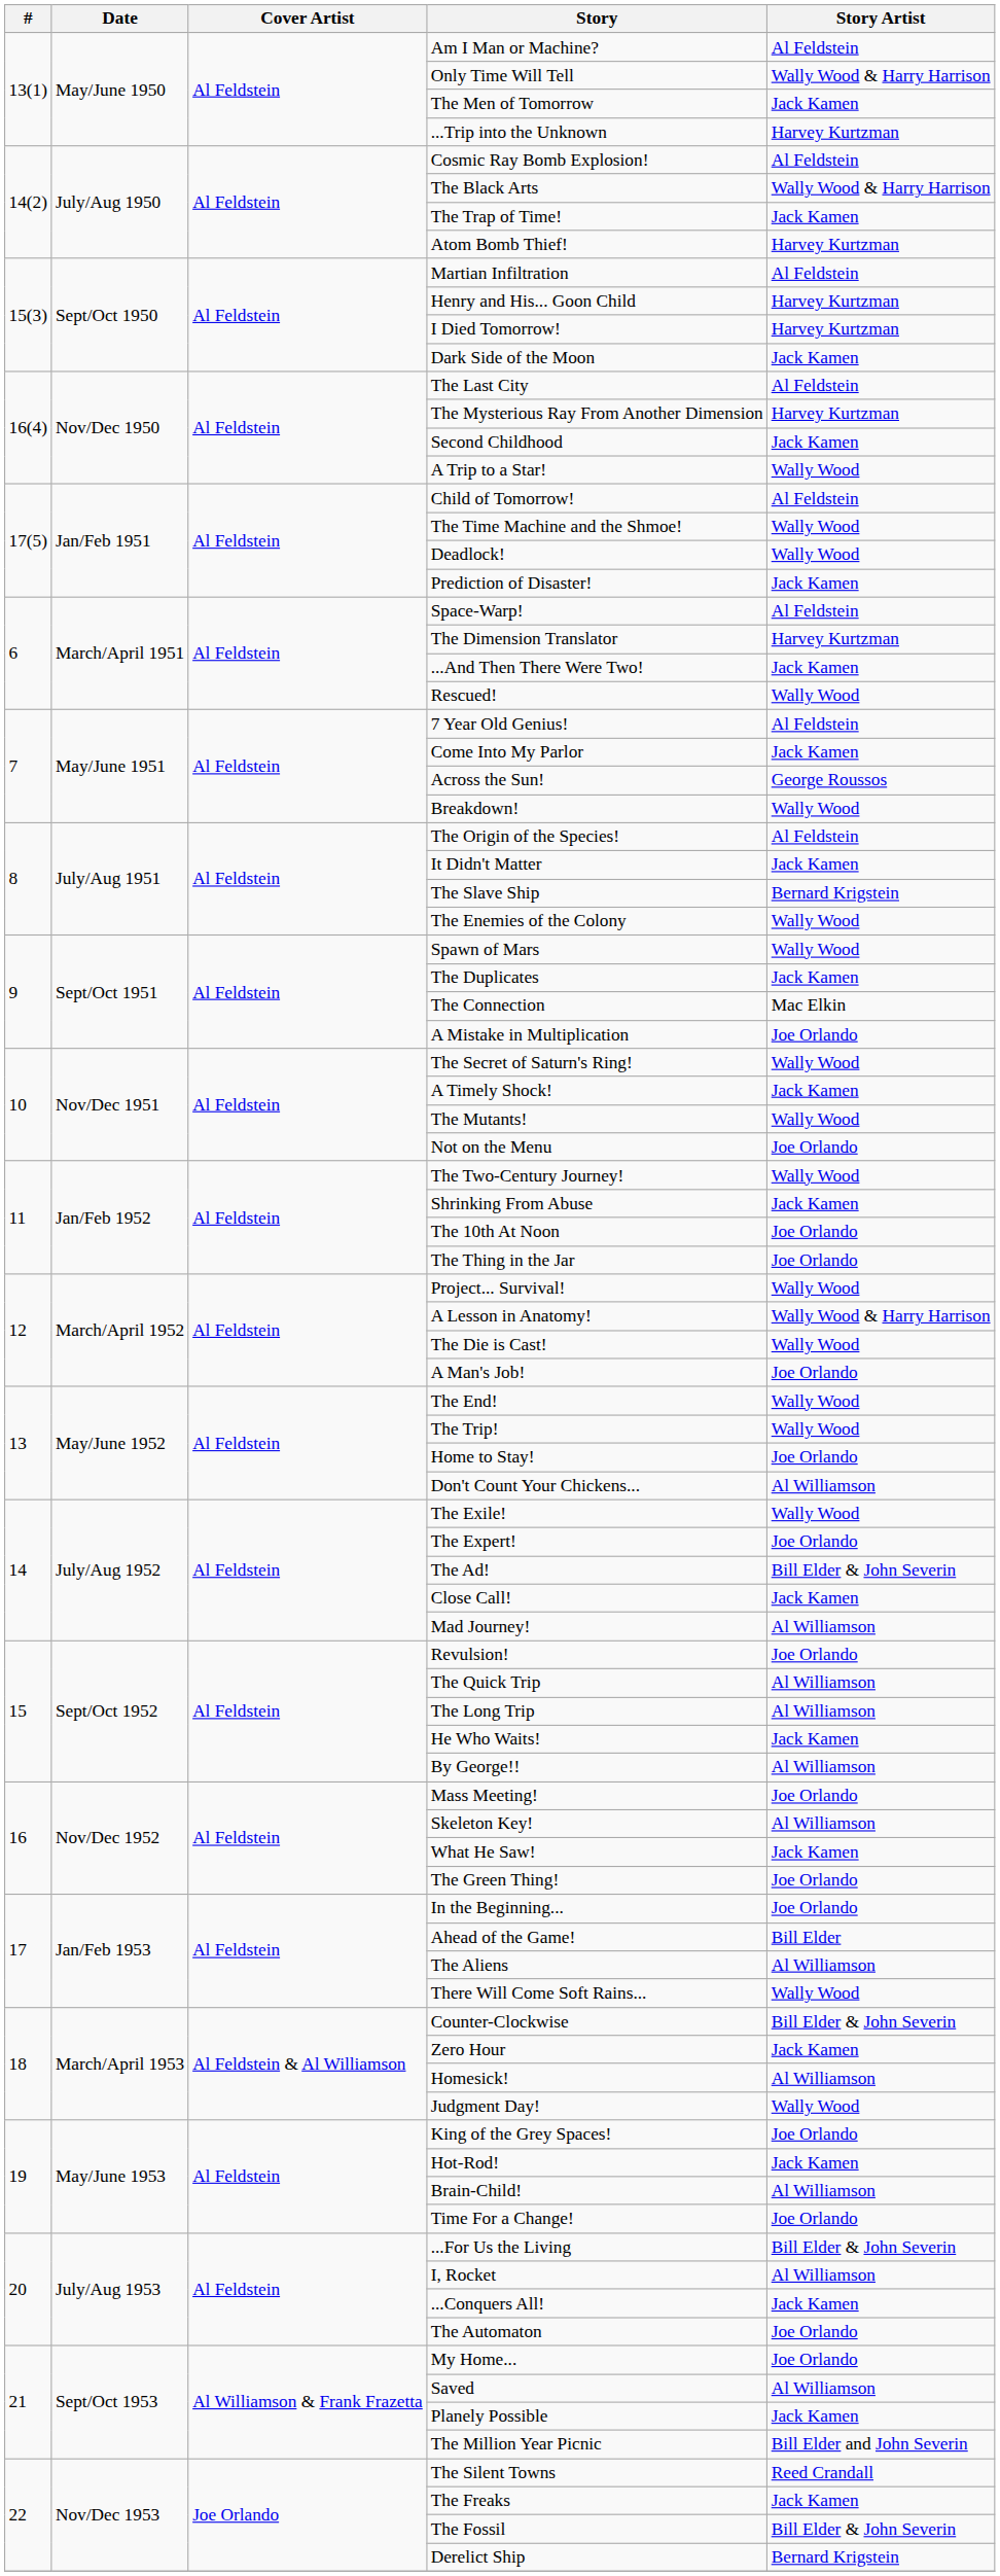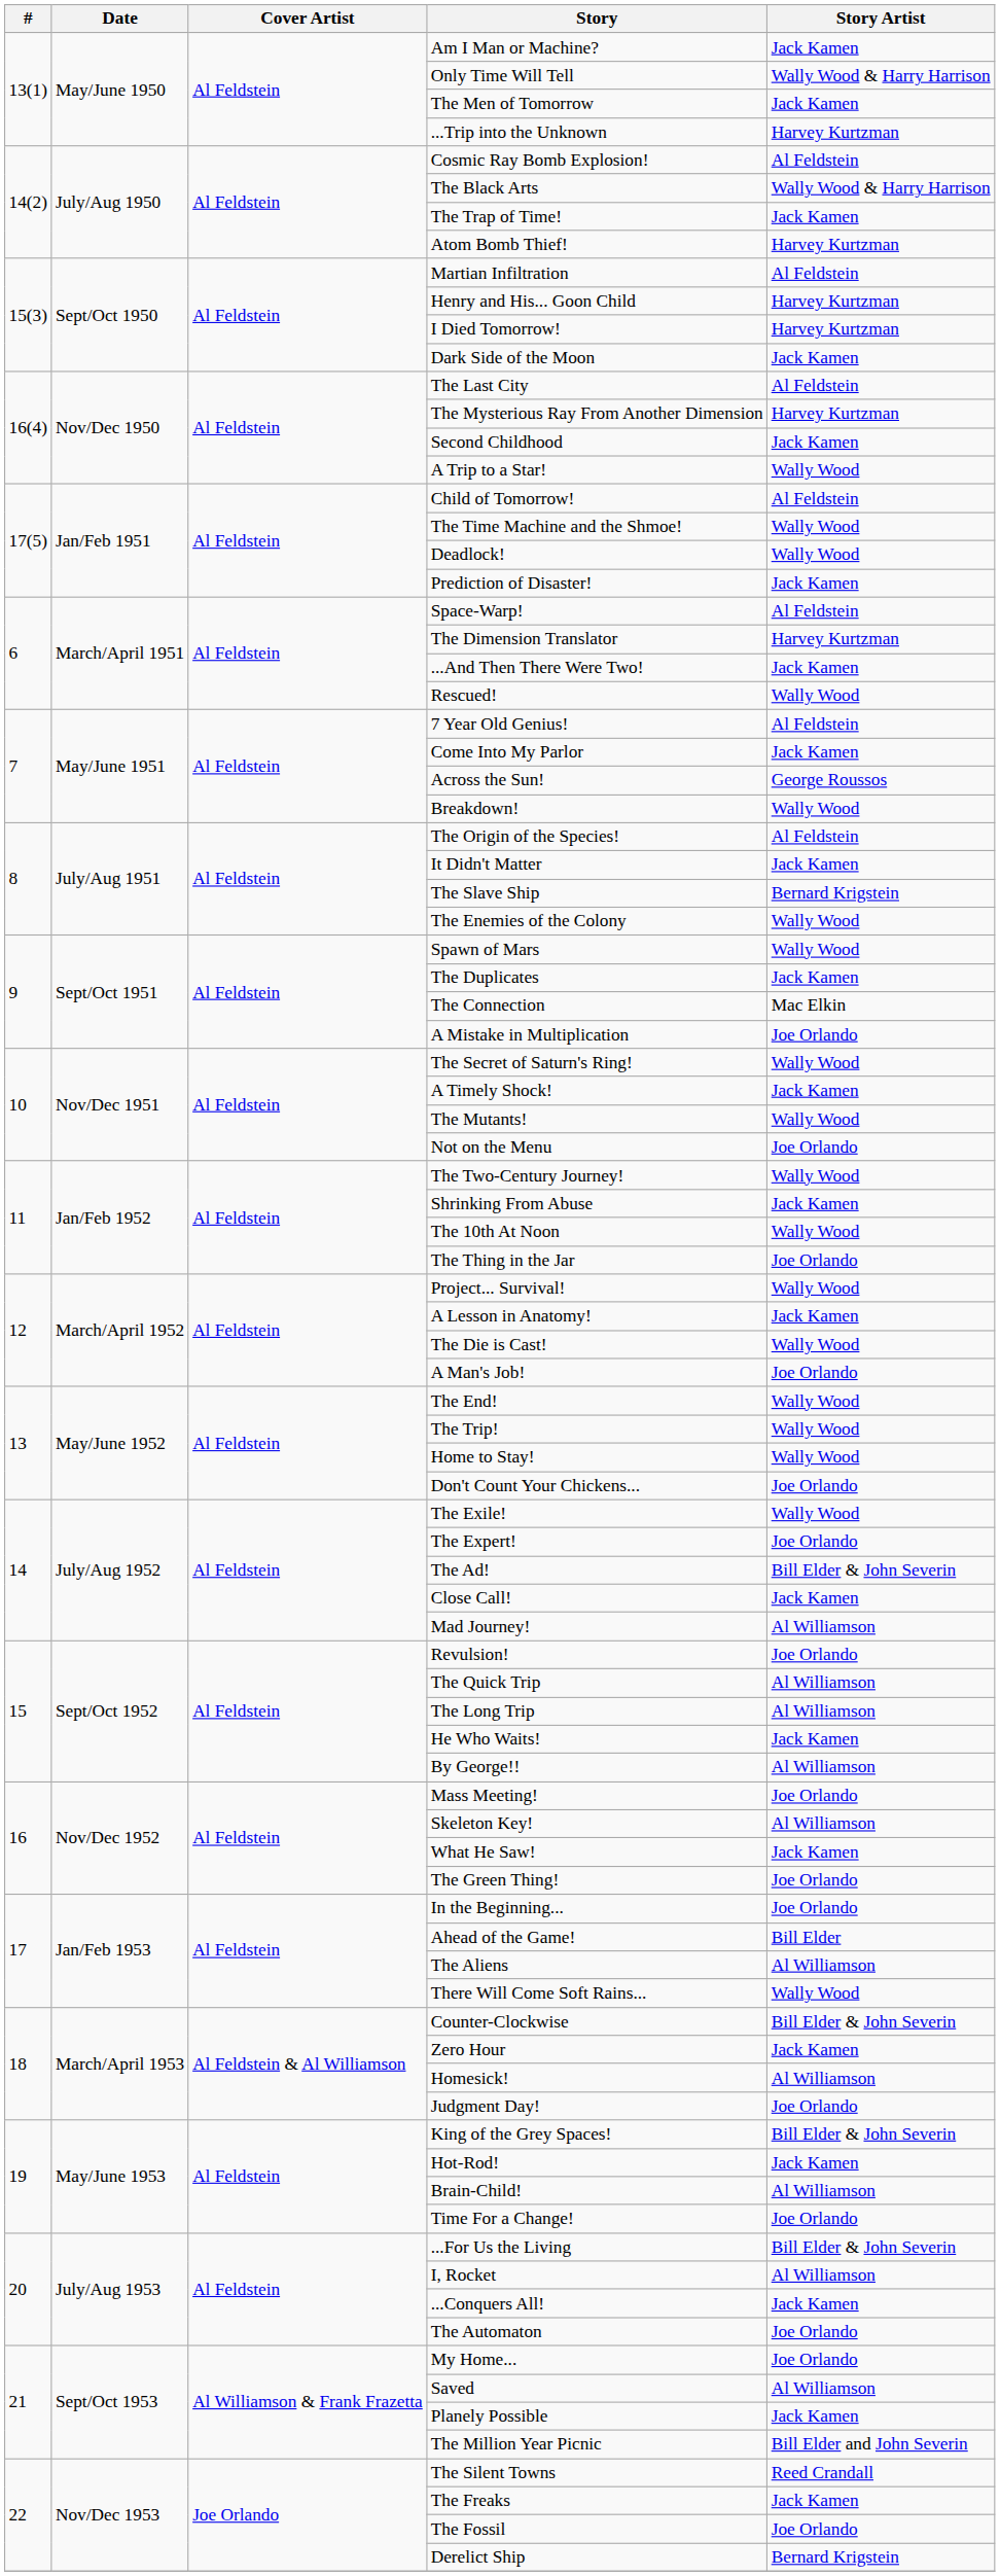Am I Man or Machine? | Story Artist: Al Feldstein -> Jack Kamen
The 10th At Noon | Story Artist: Joe Orlando -> Wally Wood
A Lesson in Anatomy! | Story Artist: Wally Wood & Harry Harrison -> Jack Kamen
Home to Stay! | Story Artist: Joe Orlando -> Wally Wood
Don't Count Your Chickens... | Story Artist: Al Williamson -> Joe Orlando
Judgment Day! | Story Artist: Wally Wood -> Joe Orlando
King of the Grey Spaces! | Story Artist: Joe Orlando -> Bill Elder & John Severin
The Fossil | Story Artist: Bill Elder & John Severin -> Joe Orlando
